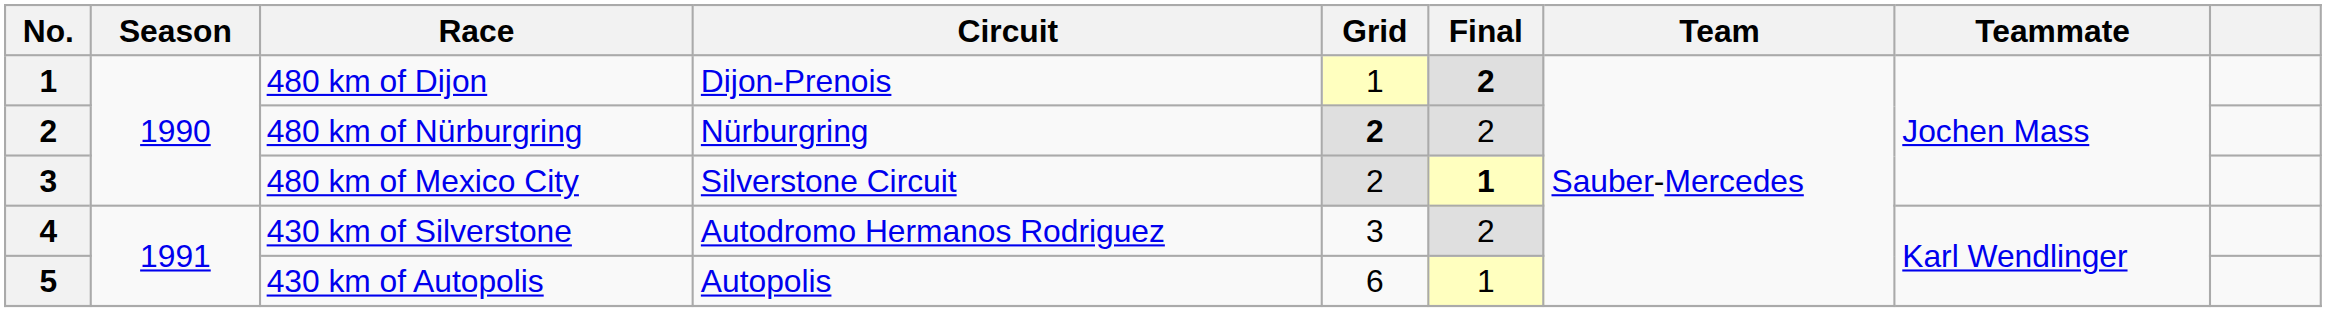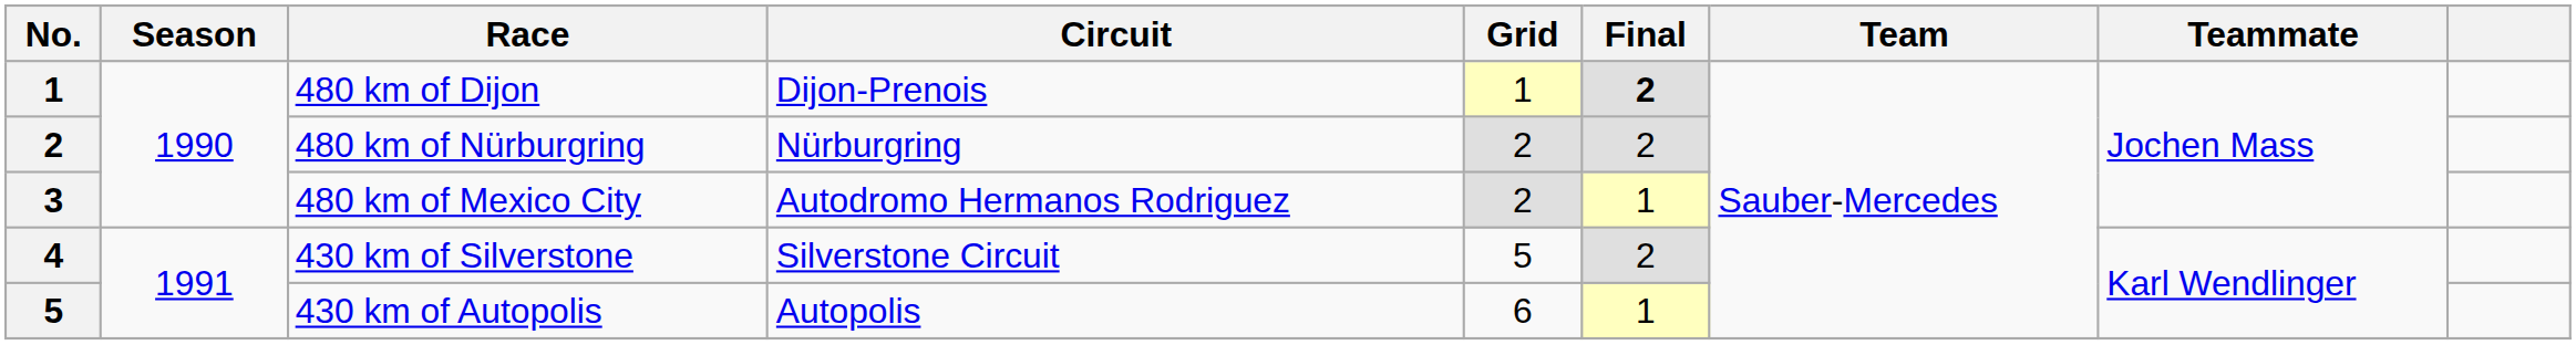480 km of Nürburgring | Grid: bold -> normal
480 km of Mexico City | Circuit: Silverstone Circuit -> Autodromo Hermanos Rodriguez
480 km of Mexico City | Final: bold -> normal
430 km of Silverstone | Circuit: Autodromo Hermanos Rodriguez -> Silverstone Circuit
430 km of Silverstone | Grid: 3 -> 5
